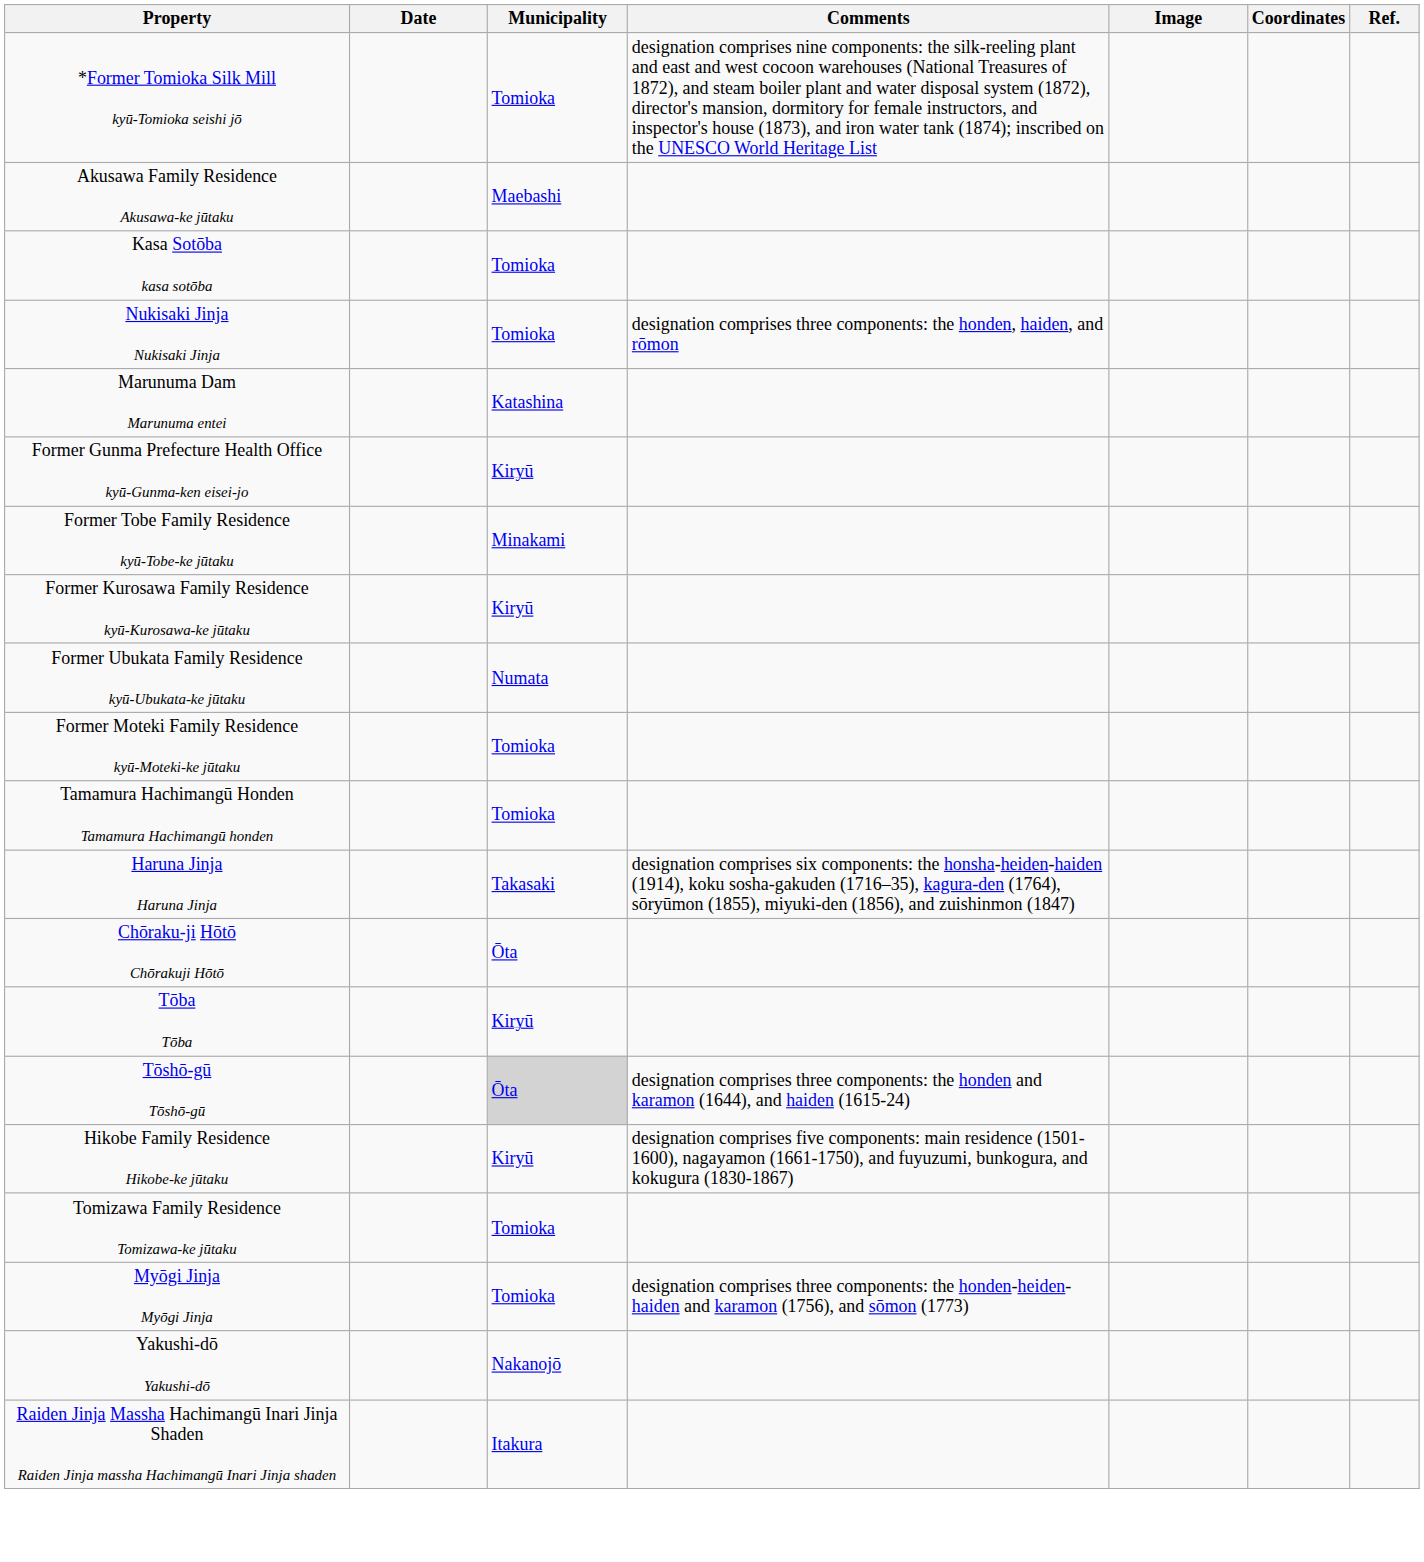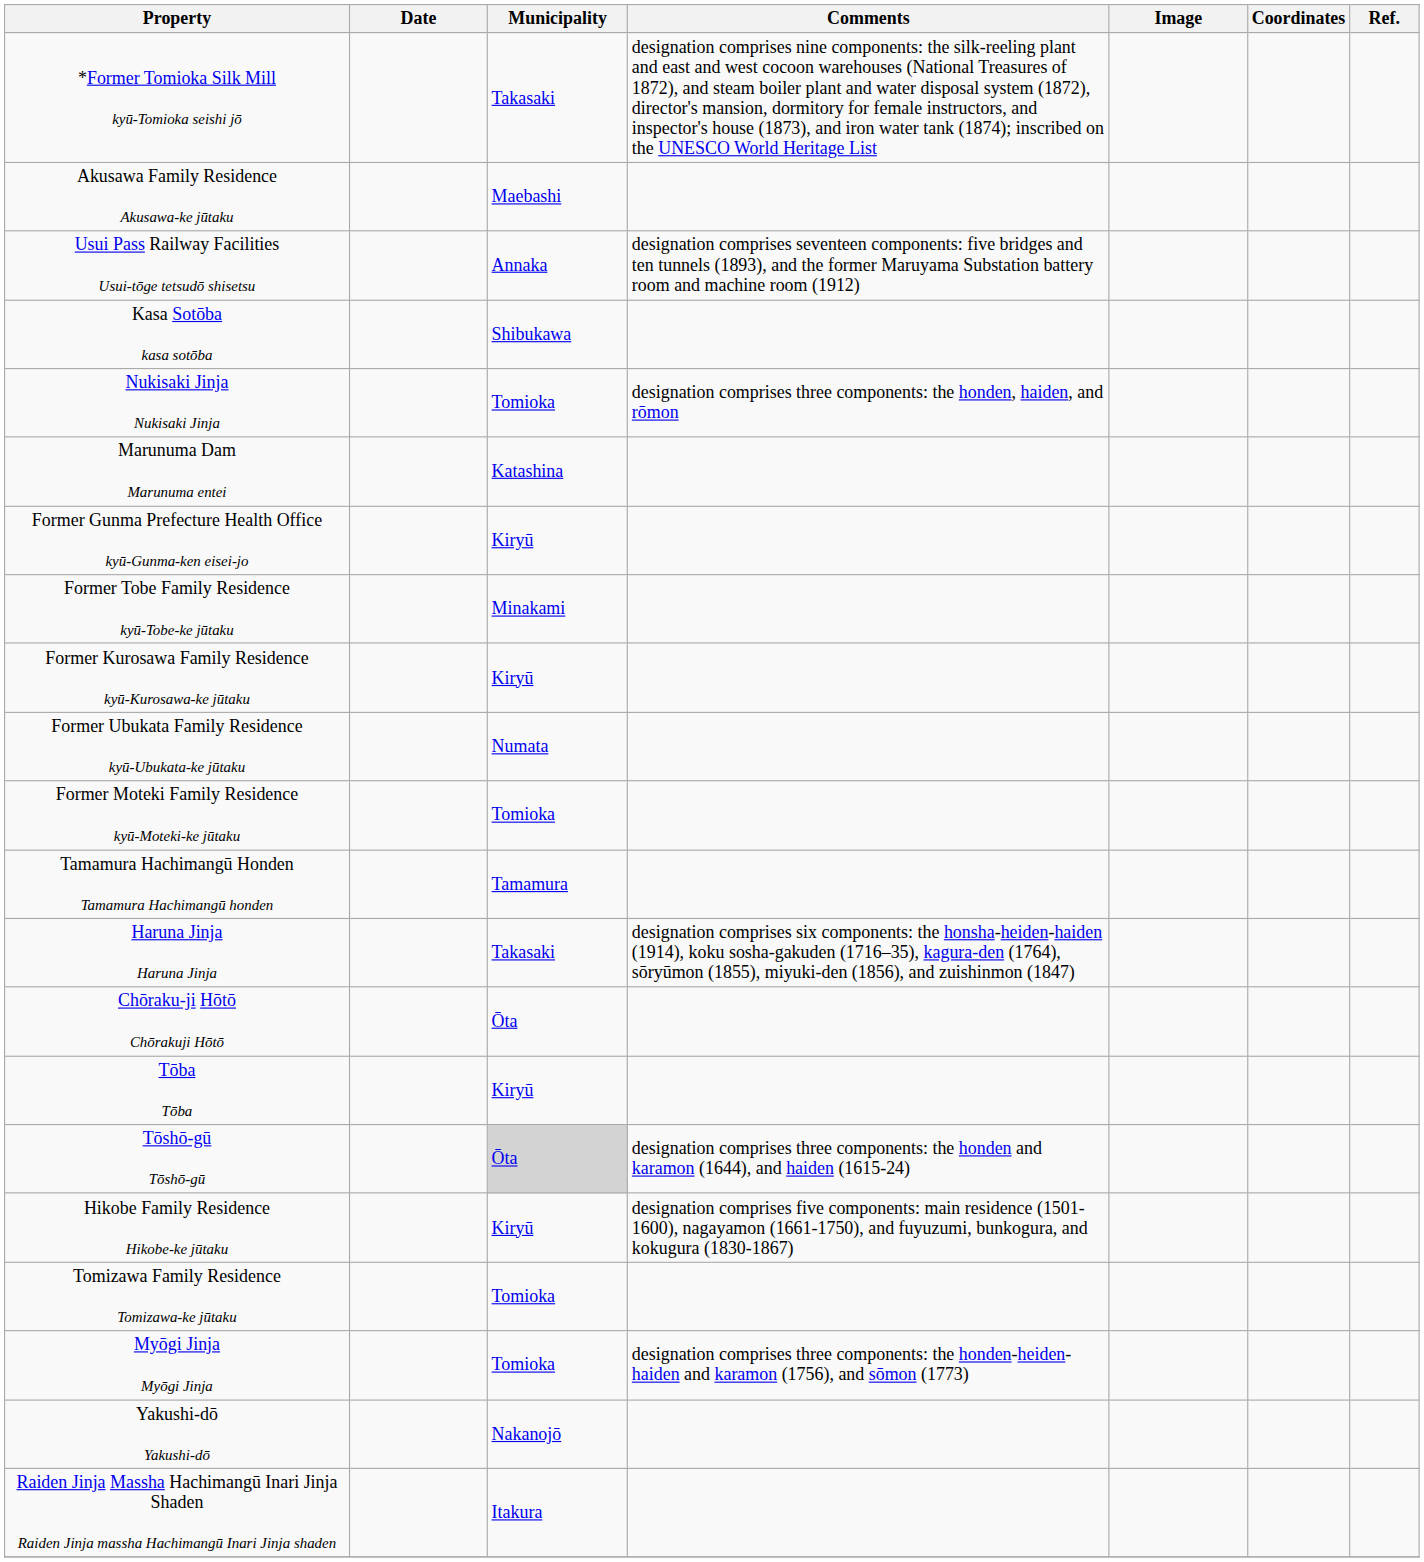*Former Tomioka Silk Mill kyū-Tomioka seishi jō | Municipality: Tomioka -> Takasaki
+ row: Usui Pass Railway Facilities Usui-tōge tetsudō shisetsu | Annaka | designation comprises seventeen components: five bridges and ten tunnels (1893), and the former Maruyama Substation battery room and machine room (1912)
Kasa Sotōba kasa sotōba | Municipality: Tomioka -> Shibukawa
Tamamura Hachimangū Honden Tamamura Hachimangū honden | Municipality: Tomioka -> Tamamura
